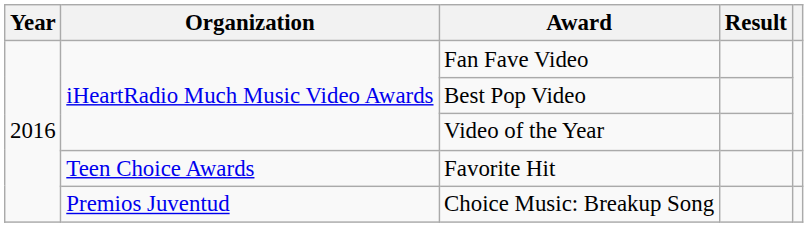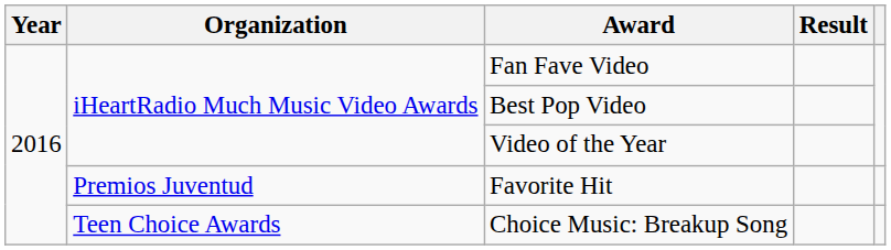Favorite Hit | Organization: Teen Choice Awards -> Premios Juventud
Choice Music: Breakup Song | Organization: Premios Juventud -> Teen Choice Awards
